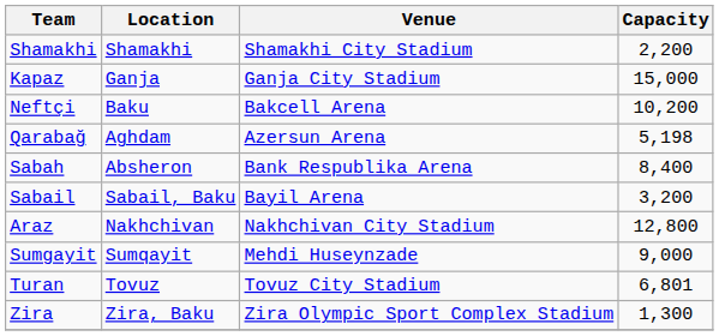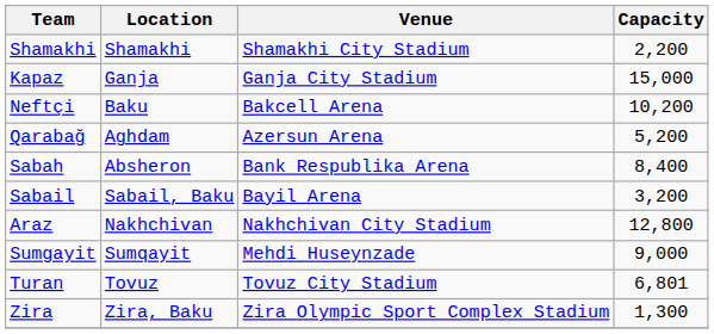Qarabağ | Capacity: 5,198 -> 5,200
